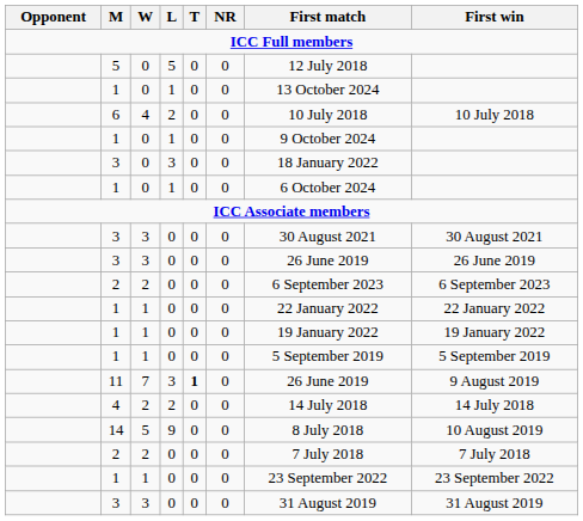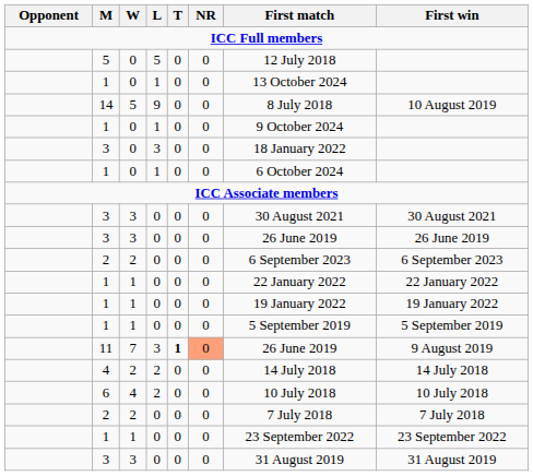rows swapped: 14 <-> 6
11 | NR: no background -> lightsalmon background
